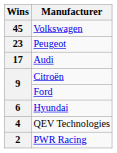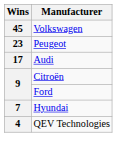Hyundai | Wins: 6 -> 7
- row: 2 | PWR Racing
